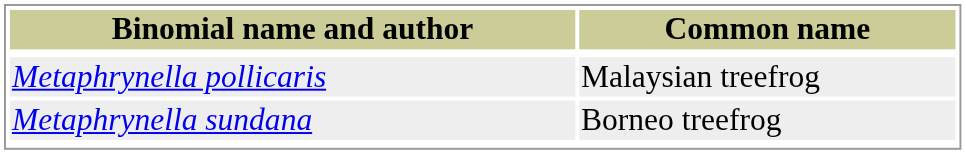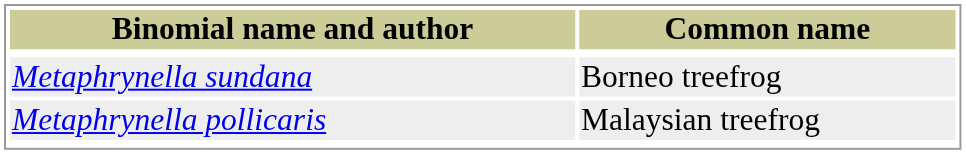rows swapped: Metaphrynella pollicaris <-> Metaphrynella sundana
